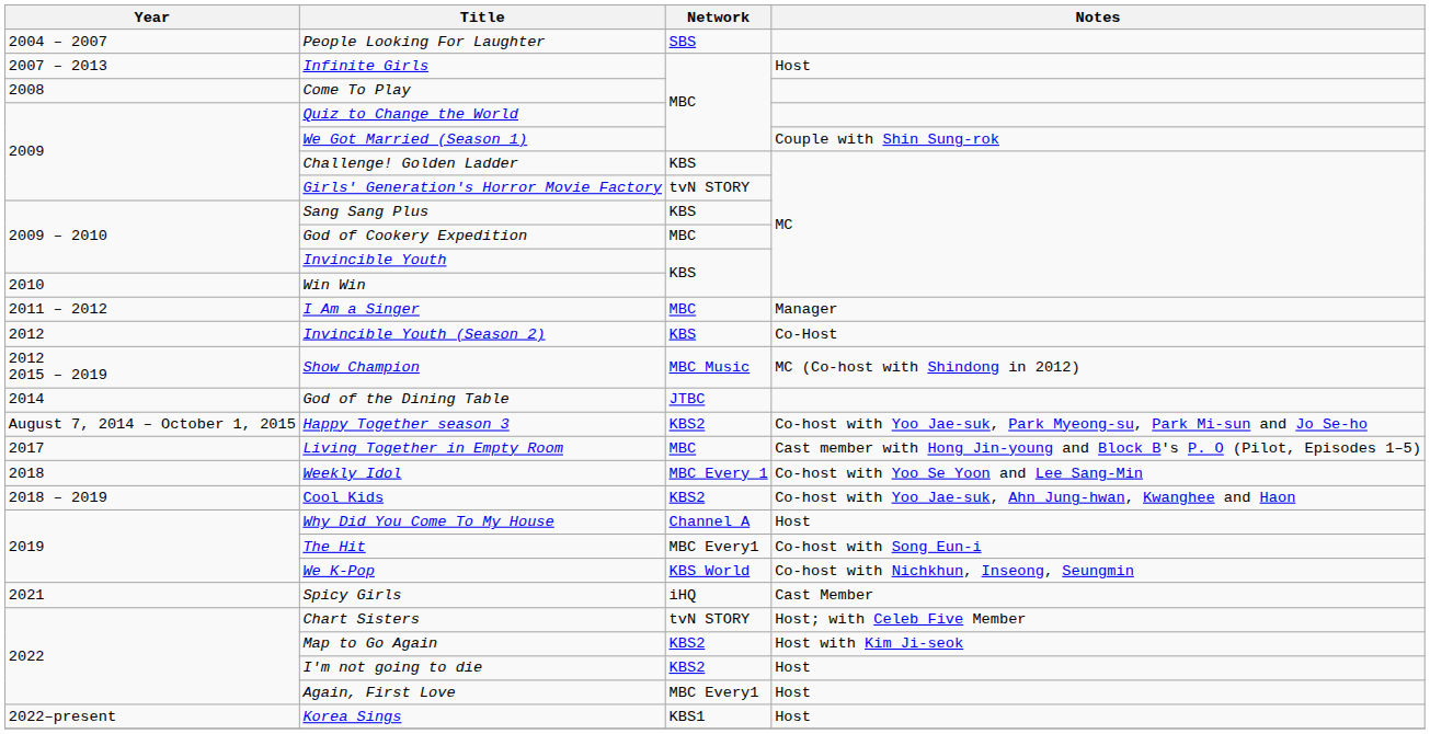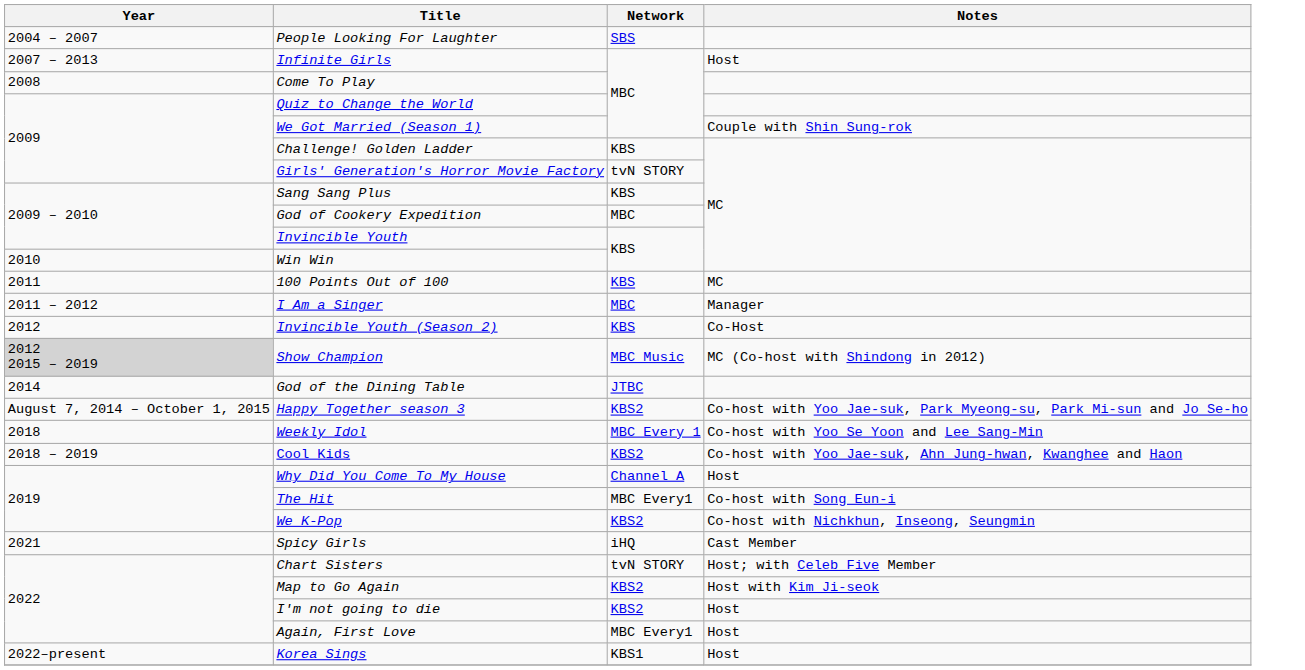+ row: 2011 | 100 Points Out of 100 | KBS | MC
Show Champion | Year: no background -> lightgrey background
- row: 2017 | Living Together in Empty Room | MBC | Cast member with Hong Jin-young and Block B's P. O (Pilot, Episodes 1–5)
We K-Pop | Network: KBS World -> KBS2
